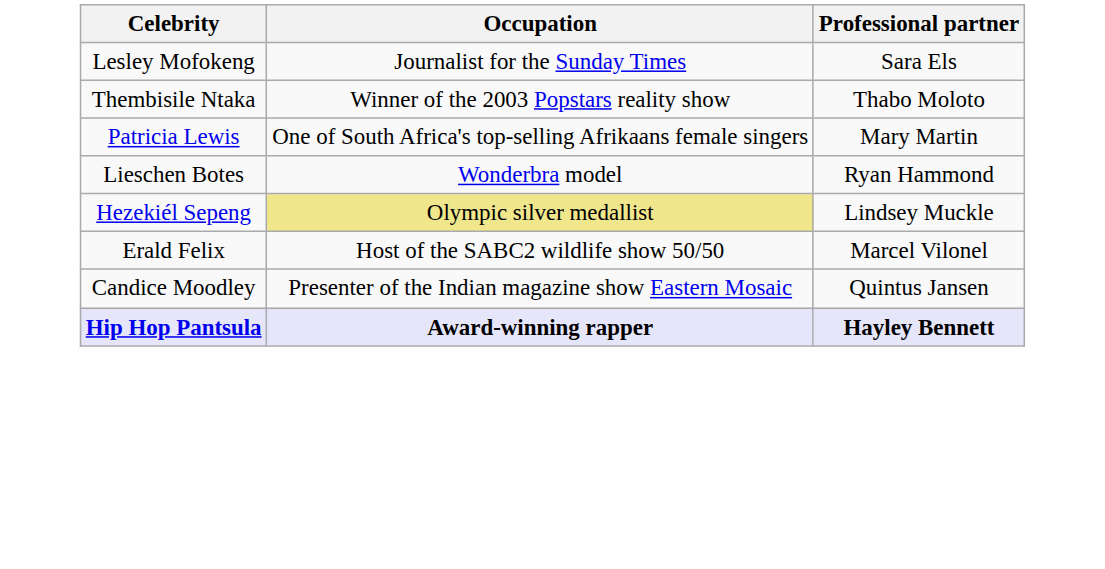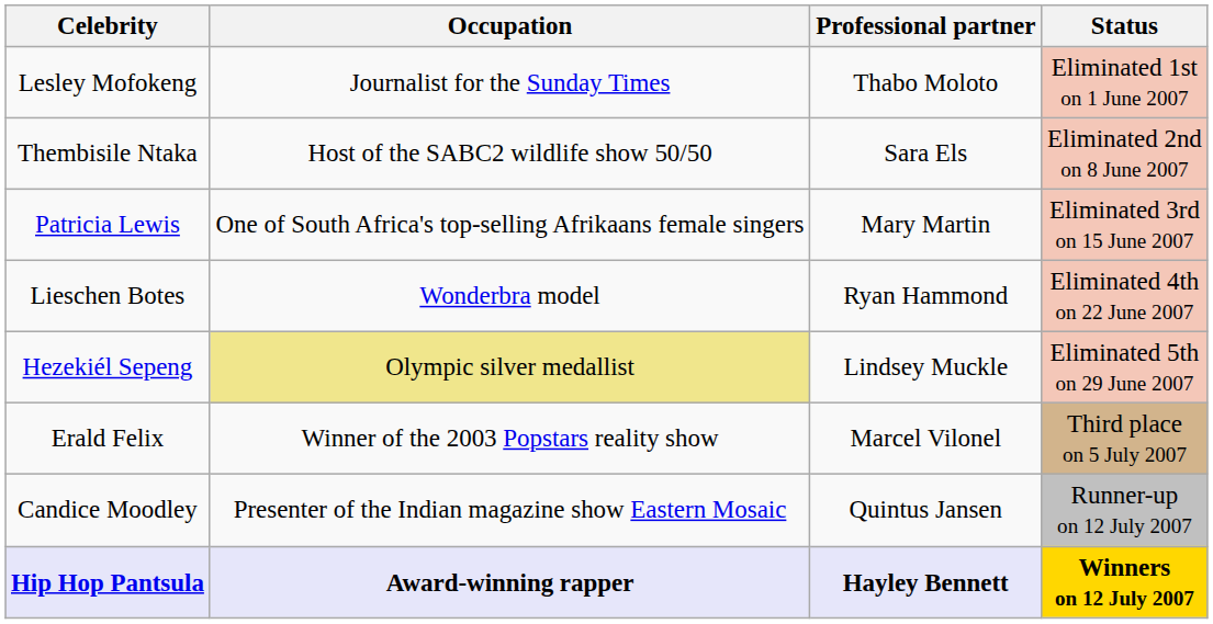+ column: Status | Eliminated 1st on 1 June 2007 | Eliminated 2nd on 8 June 2007 | Eliminated 3rd on 15 June 2007 | Eliminated 4th on 22 June 2007 | Eliminated 5th on 29 June 2007 | Third place on 5 July 2007 | Runner-up on 12 July 2007 | Winners on 12 July 2007
Lesley Mofokeng | Professional partner: Sara Els -> Thabo Moloto
Thembisile Ntaka | Occupation: Winner of the 2003 Popstars reality show -> Host of the SABC2 wildlife show 50/50
Thembisile Ntaka | Professional partner: Thabo Moloto -> Sara Els
Erald Felix | Occupation: Host of the SABC2 wildlife show 50/50 -> Winner of the 2003 Popstars reality show
